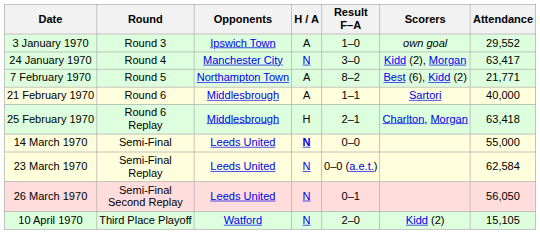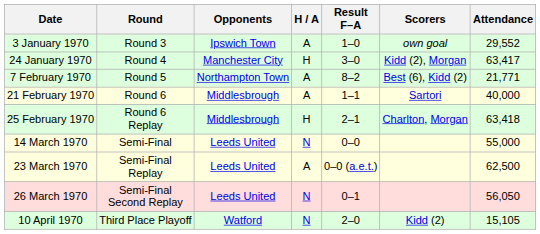24 January 1970 | H / A: N -> H
14 March 1970 | H / A: bold -> normal
23 March 1970 | H / A: N -> A
23 March 1970 | Attendance: 62,584 -> 62,500
